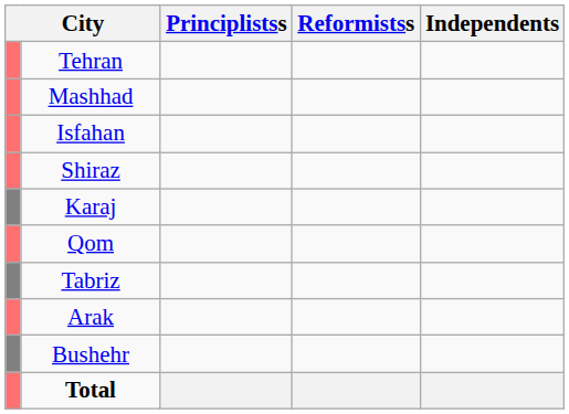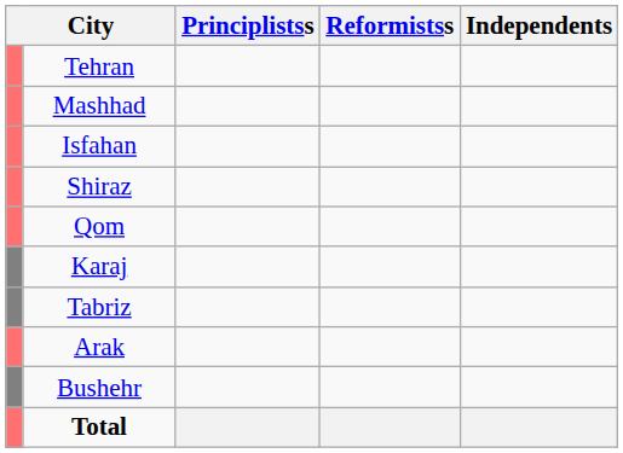rows swapped: Karaj <-> Qom
